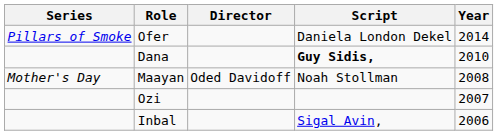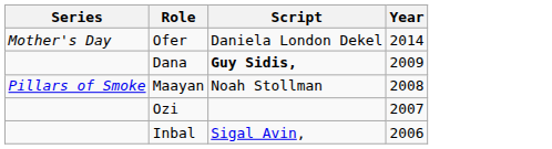- column: Director | Oded Davidoff
Ofer | Series: Pillars of Smoke -> Mother's Day
Dana | Year: 2010 -> 2009
Maayan | Series: Mother's Day -> Pillars of Smoke
